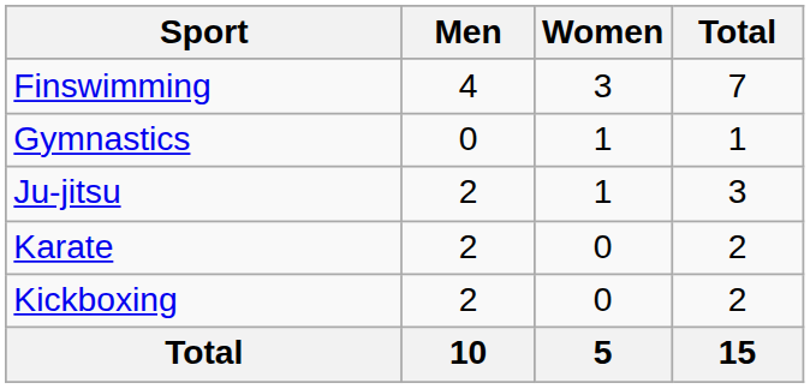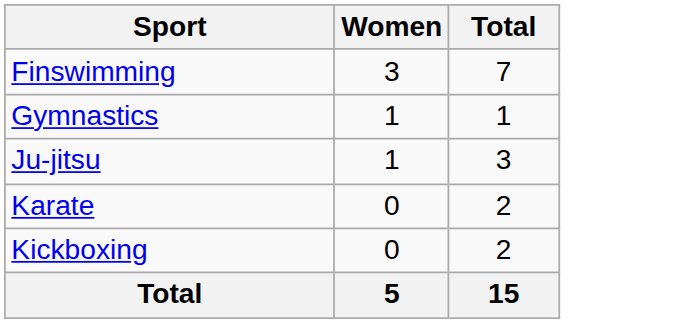- column: Men | 4 | 0 | 2 | 2 | 2 | 10
